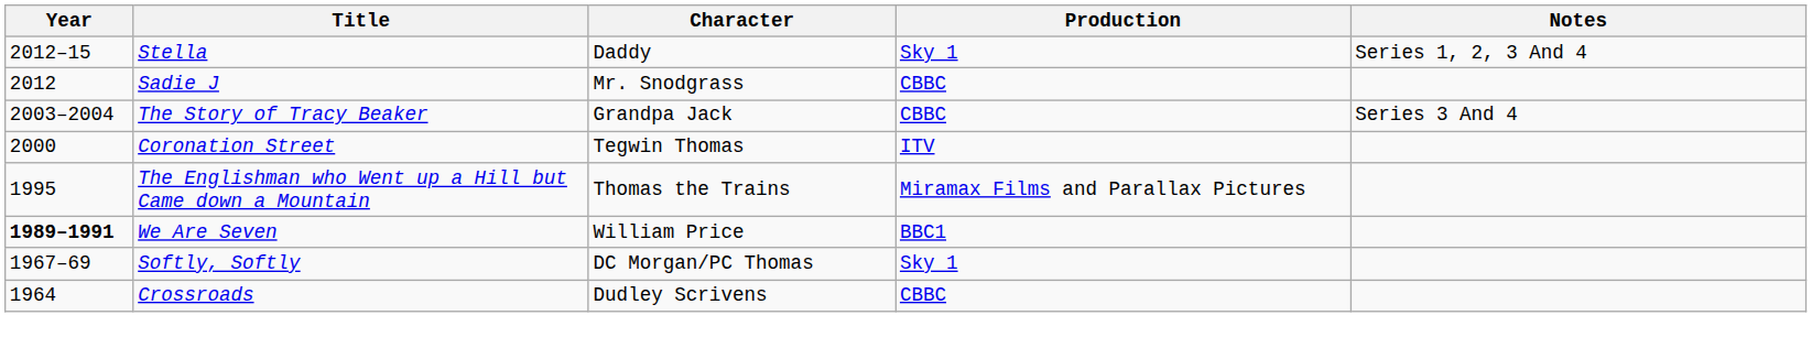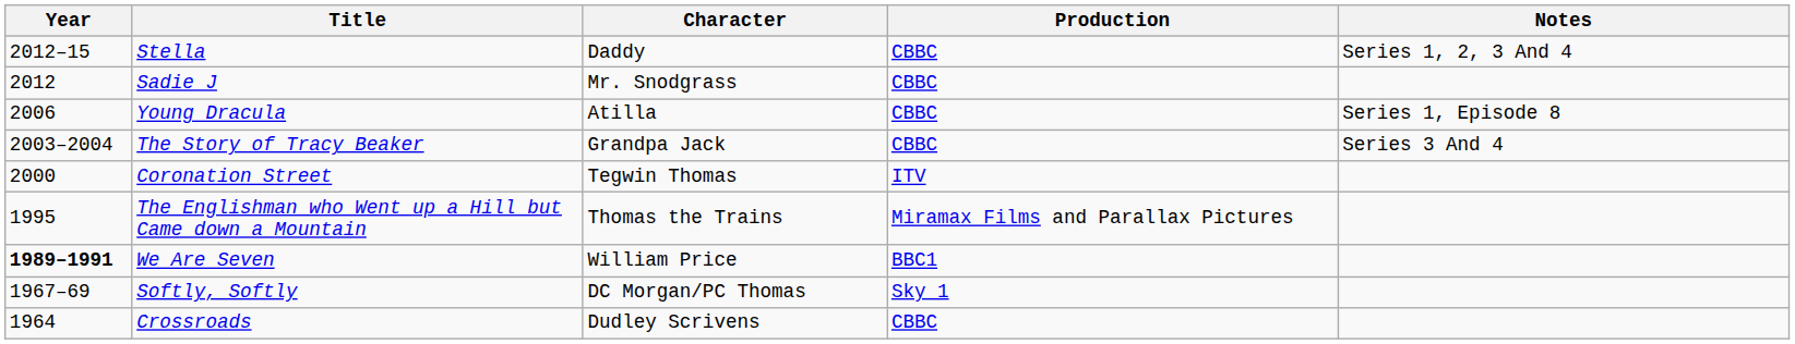Stella | Production: Sky 1 -> CBBC
+ row: 2006 | Young Dracula | Atilla | CBBC | Series 1, Episode 8
